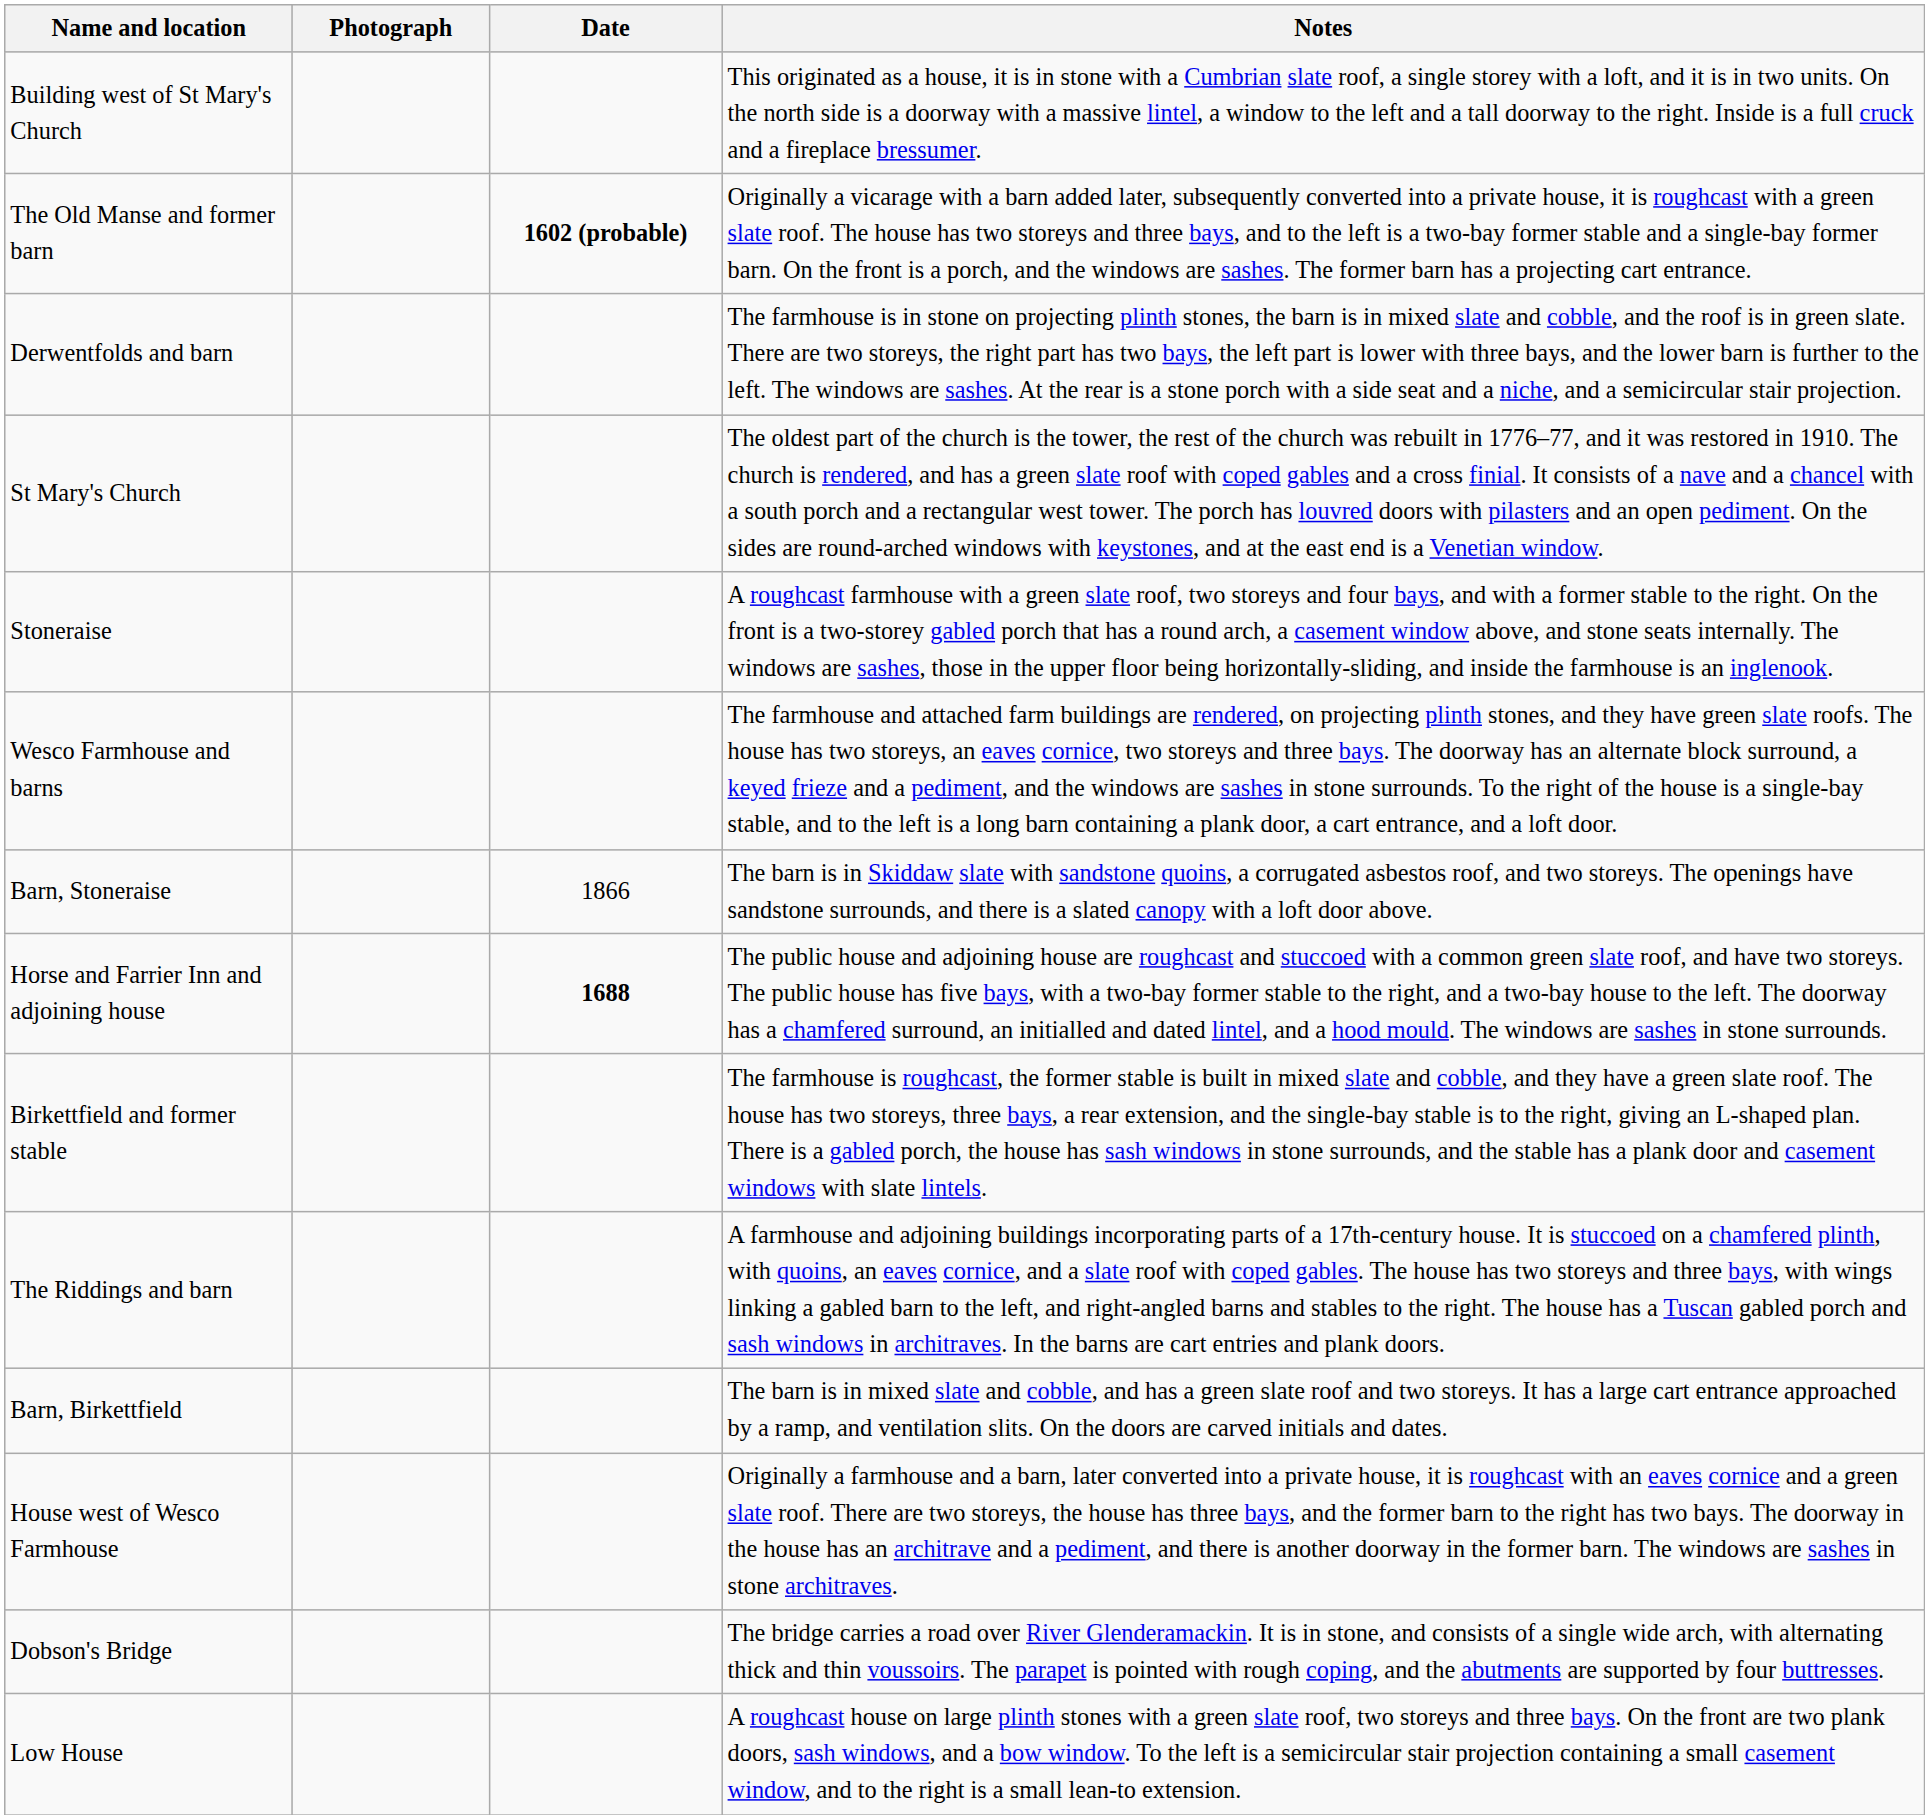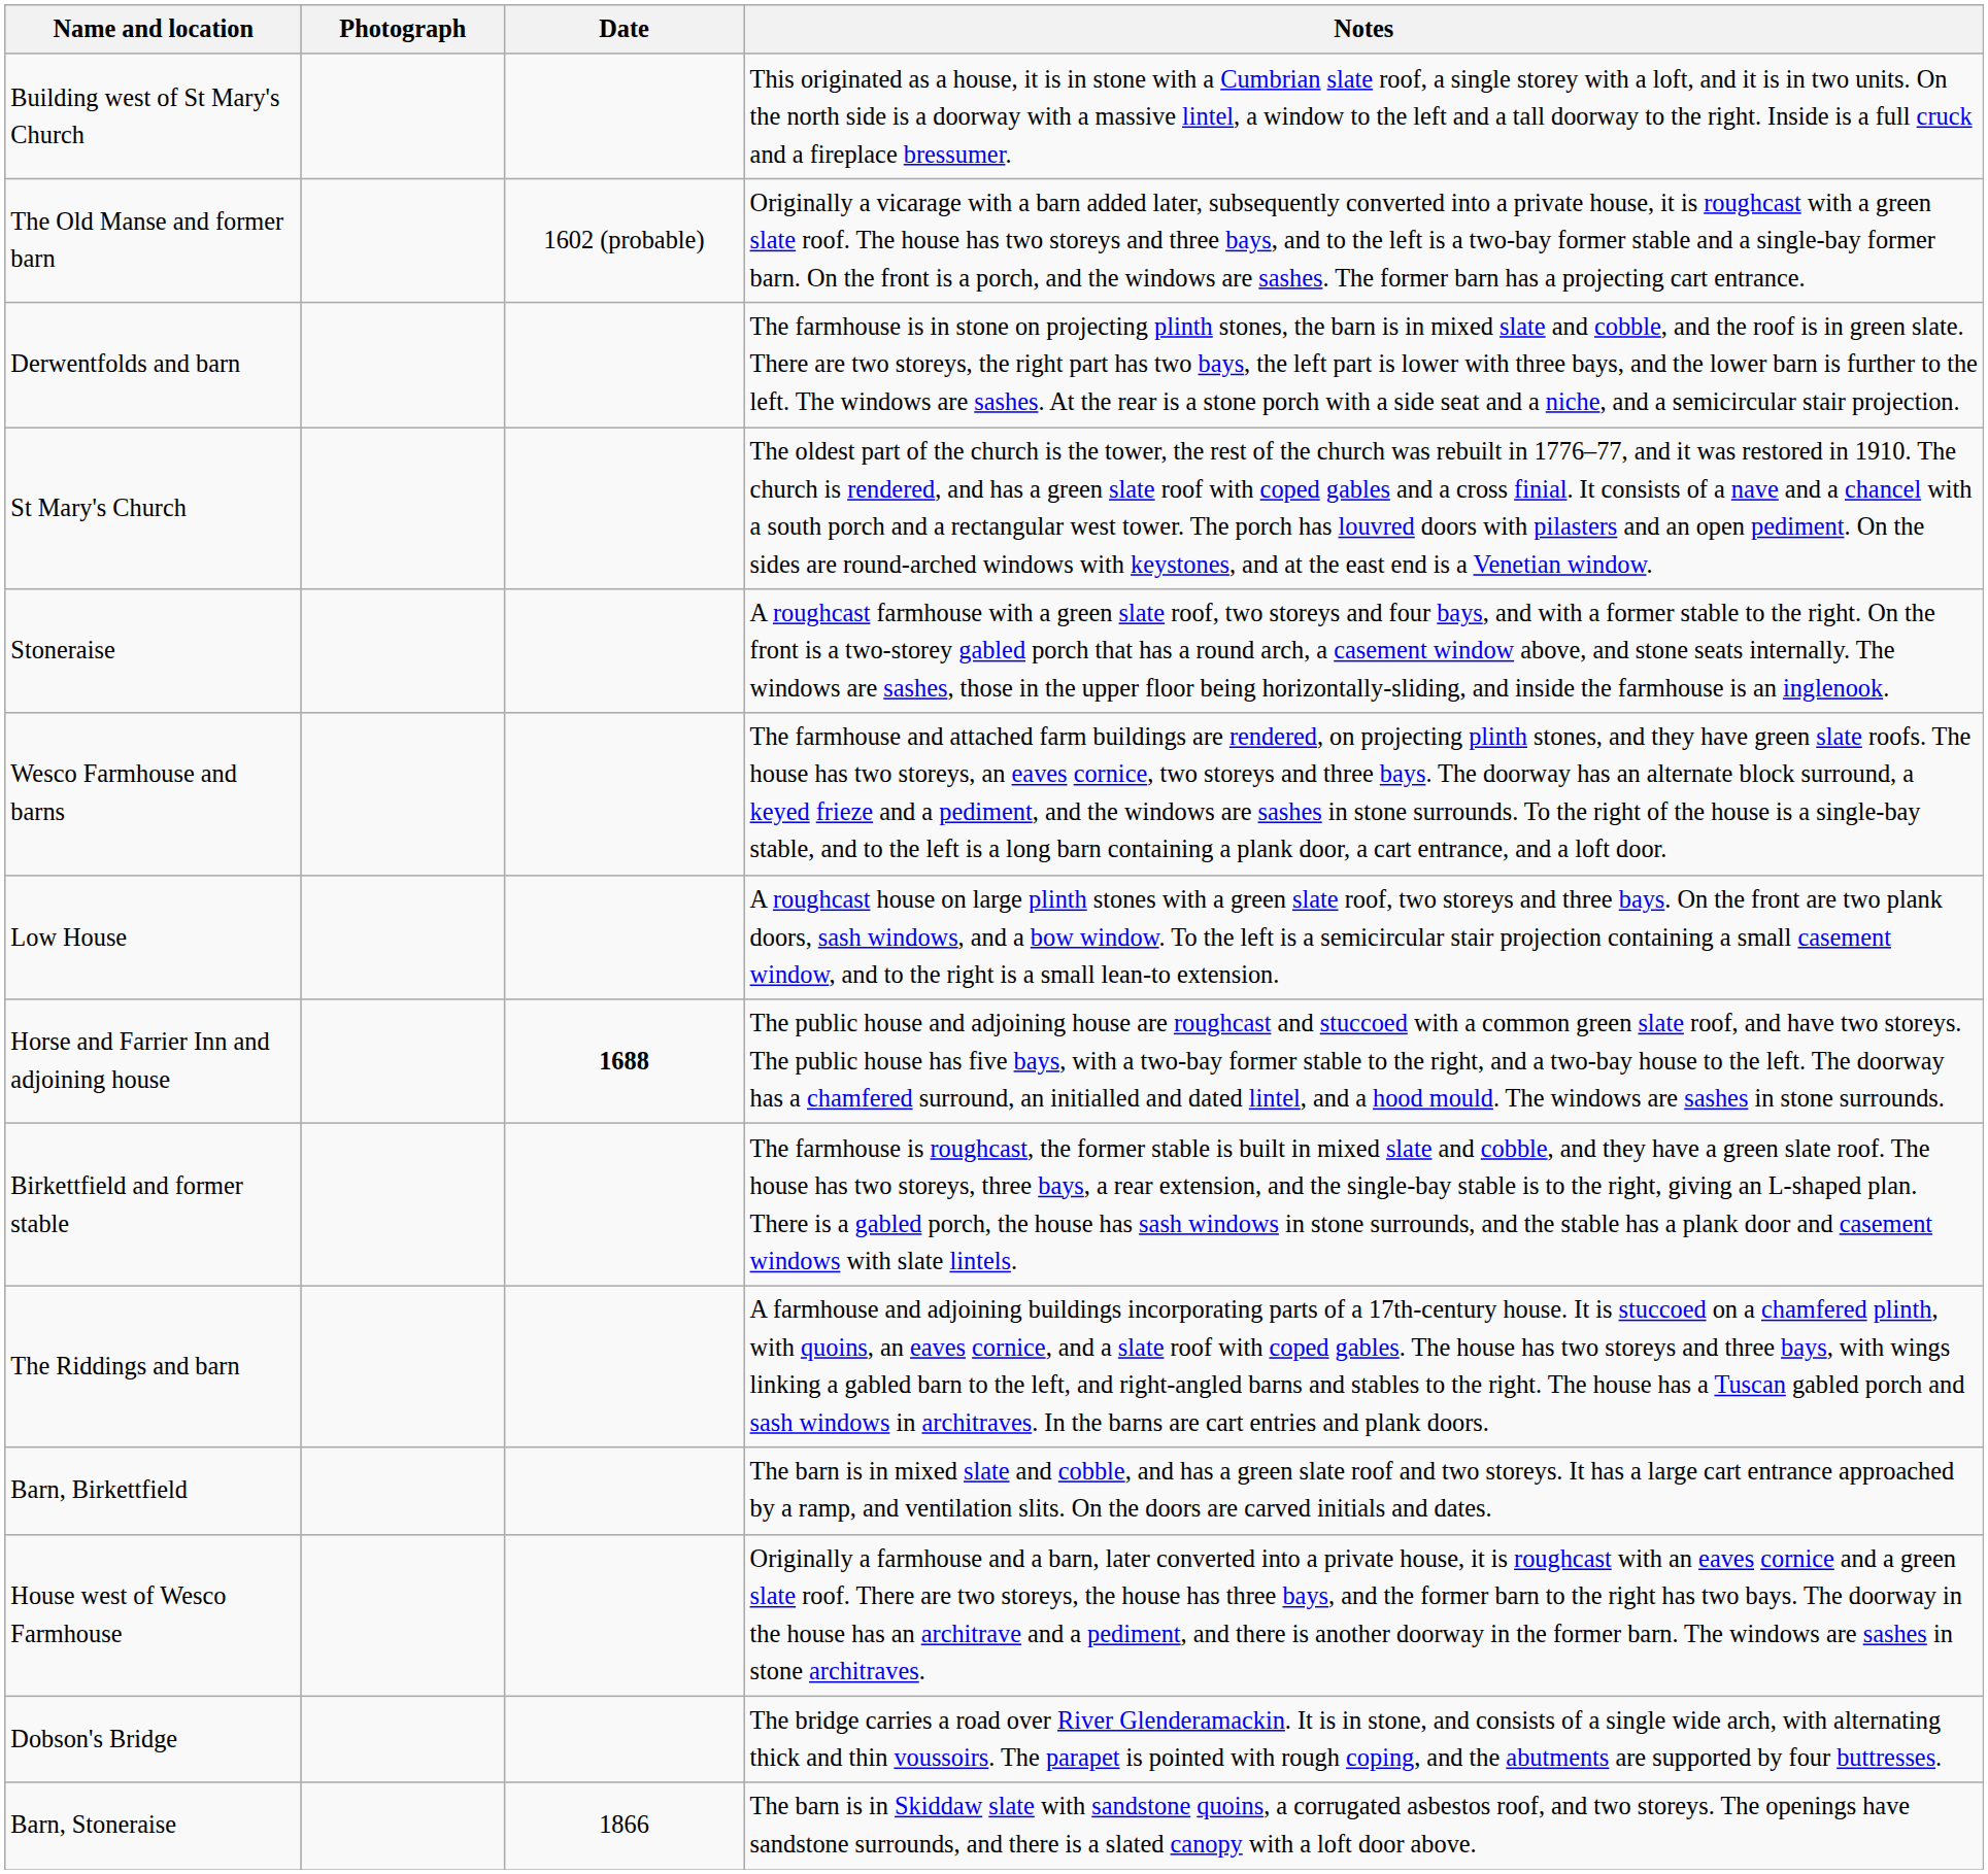The Old Manse and former barn | Date: bold -> normal
rows swapped: Low House <-> Barn, Stoneraise
